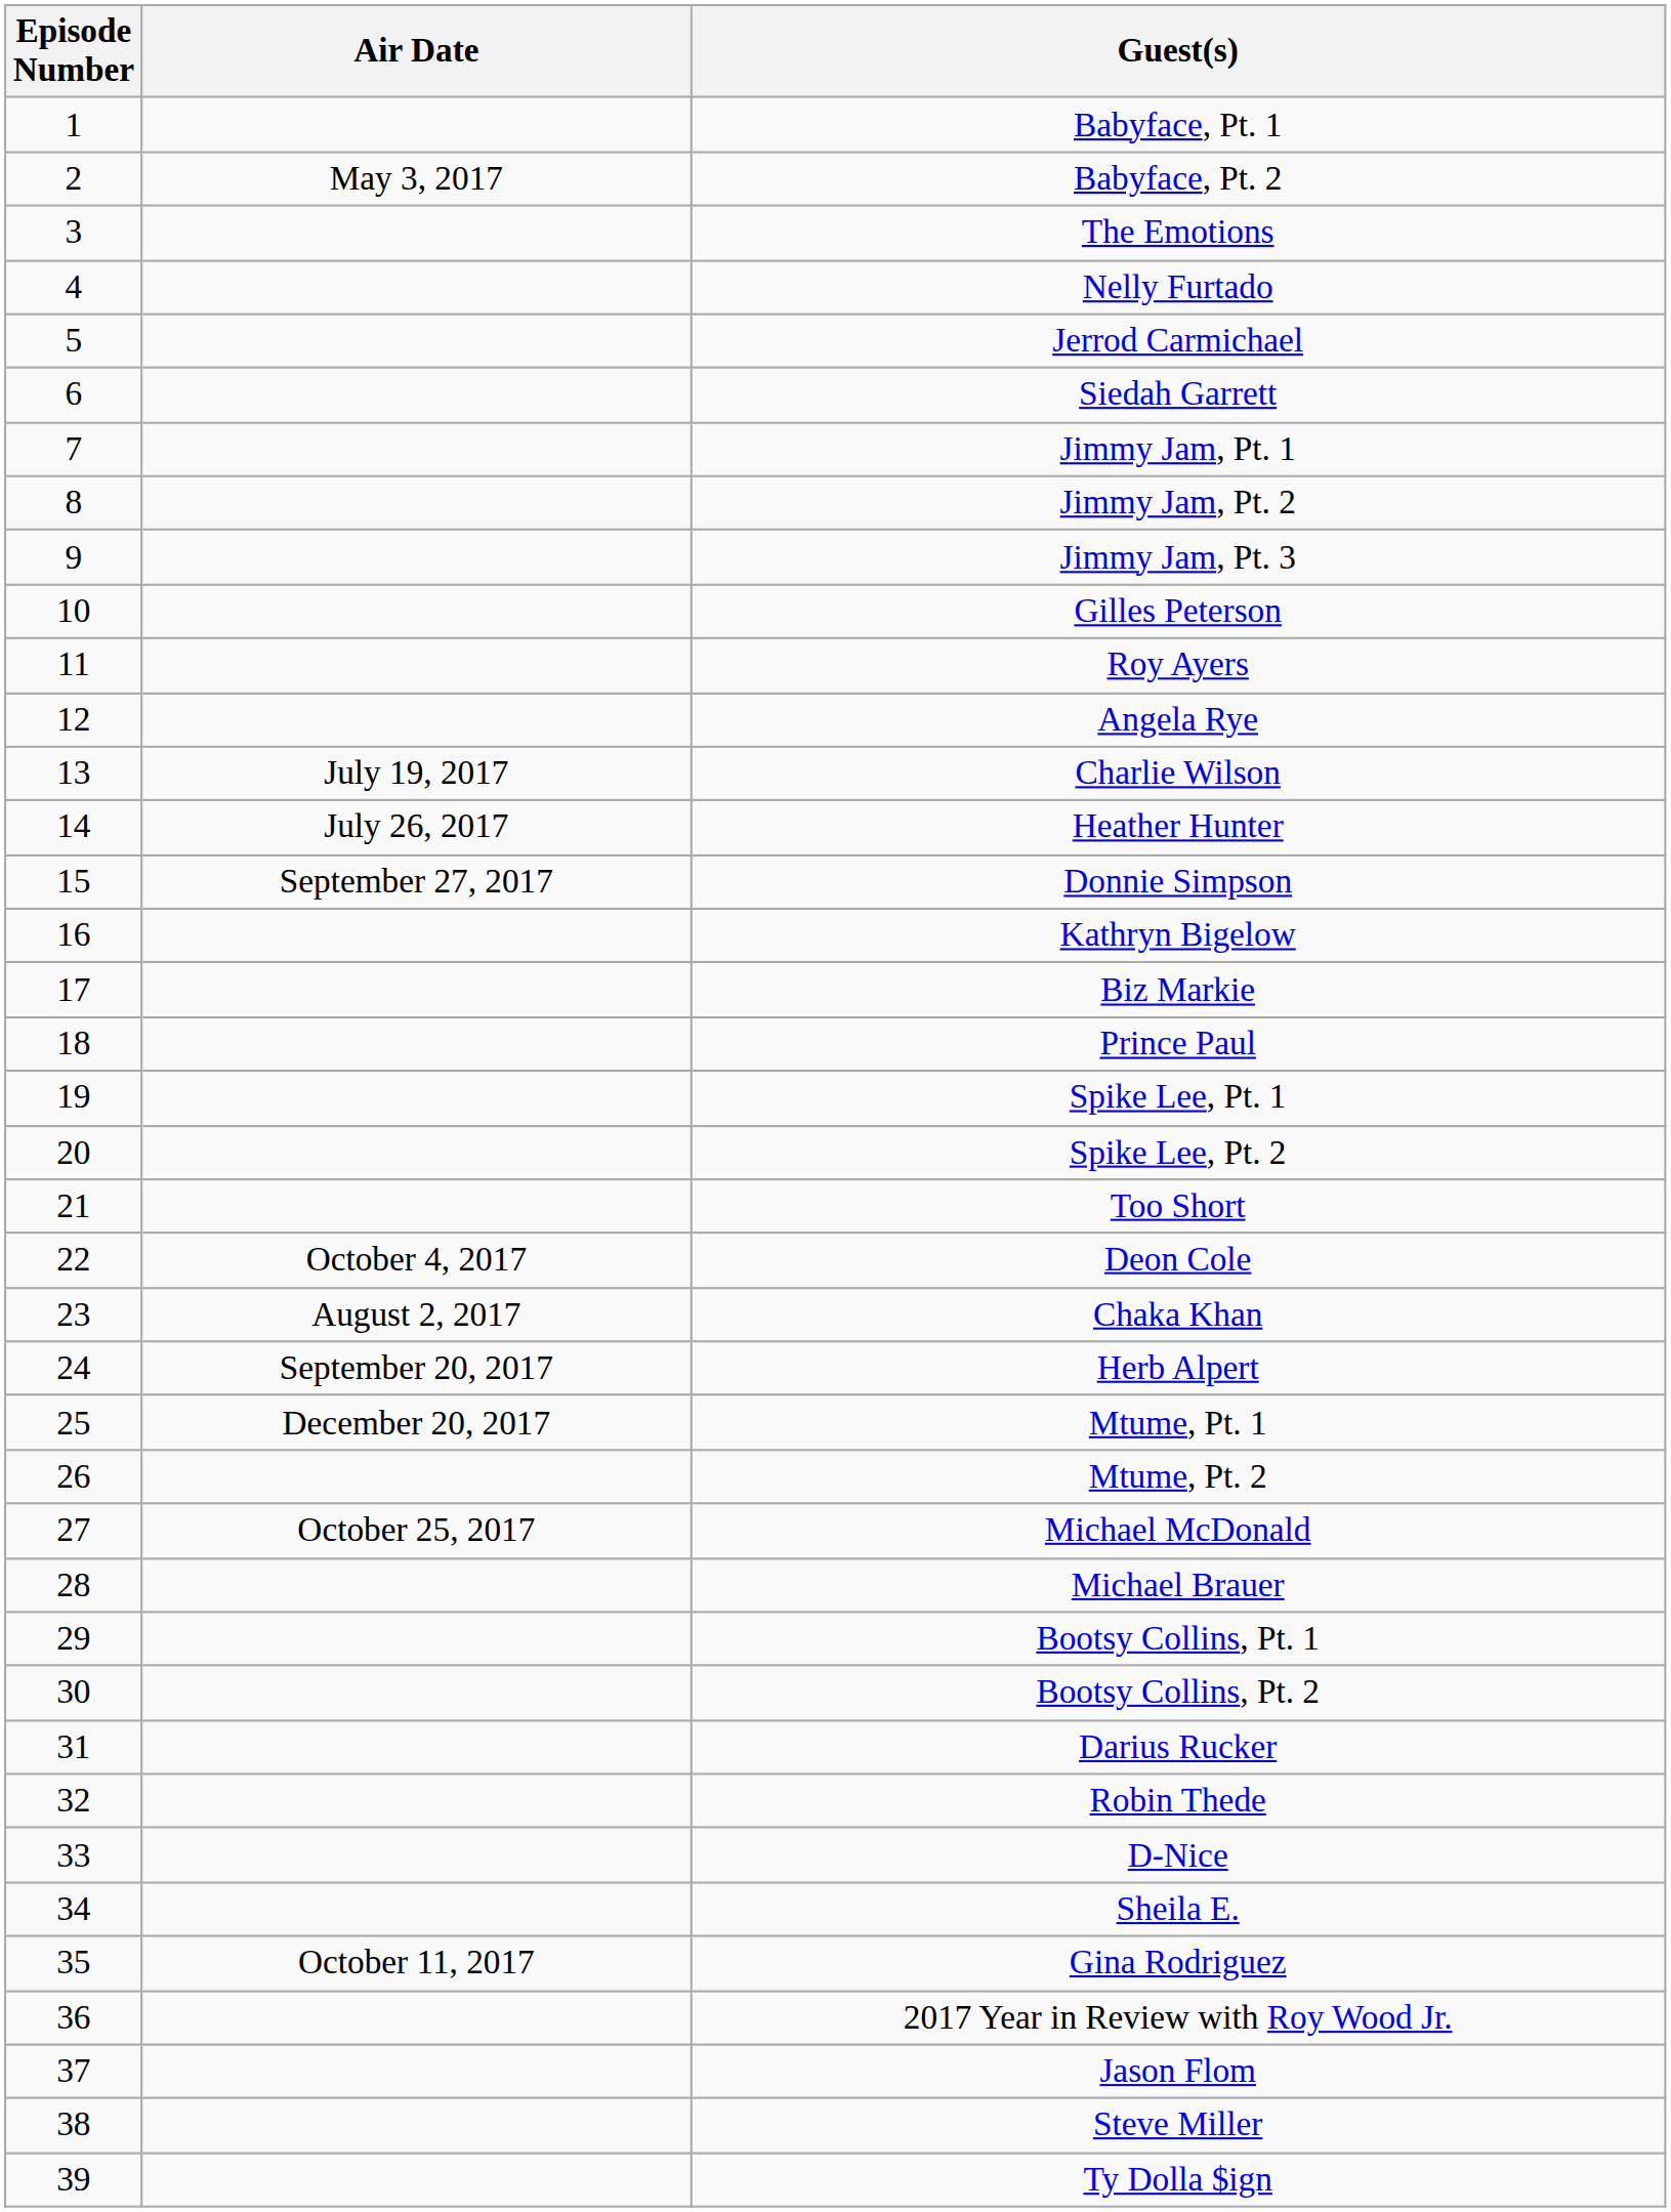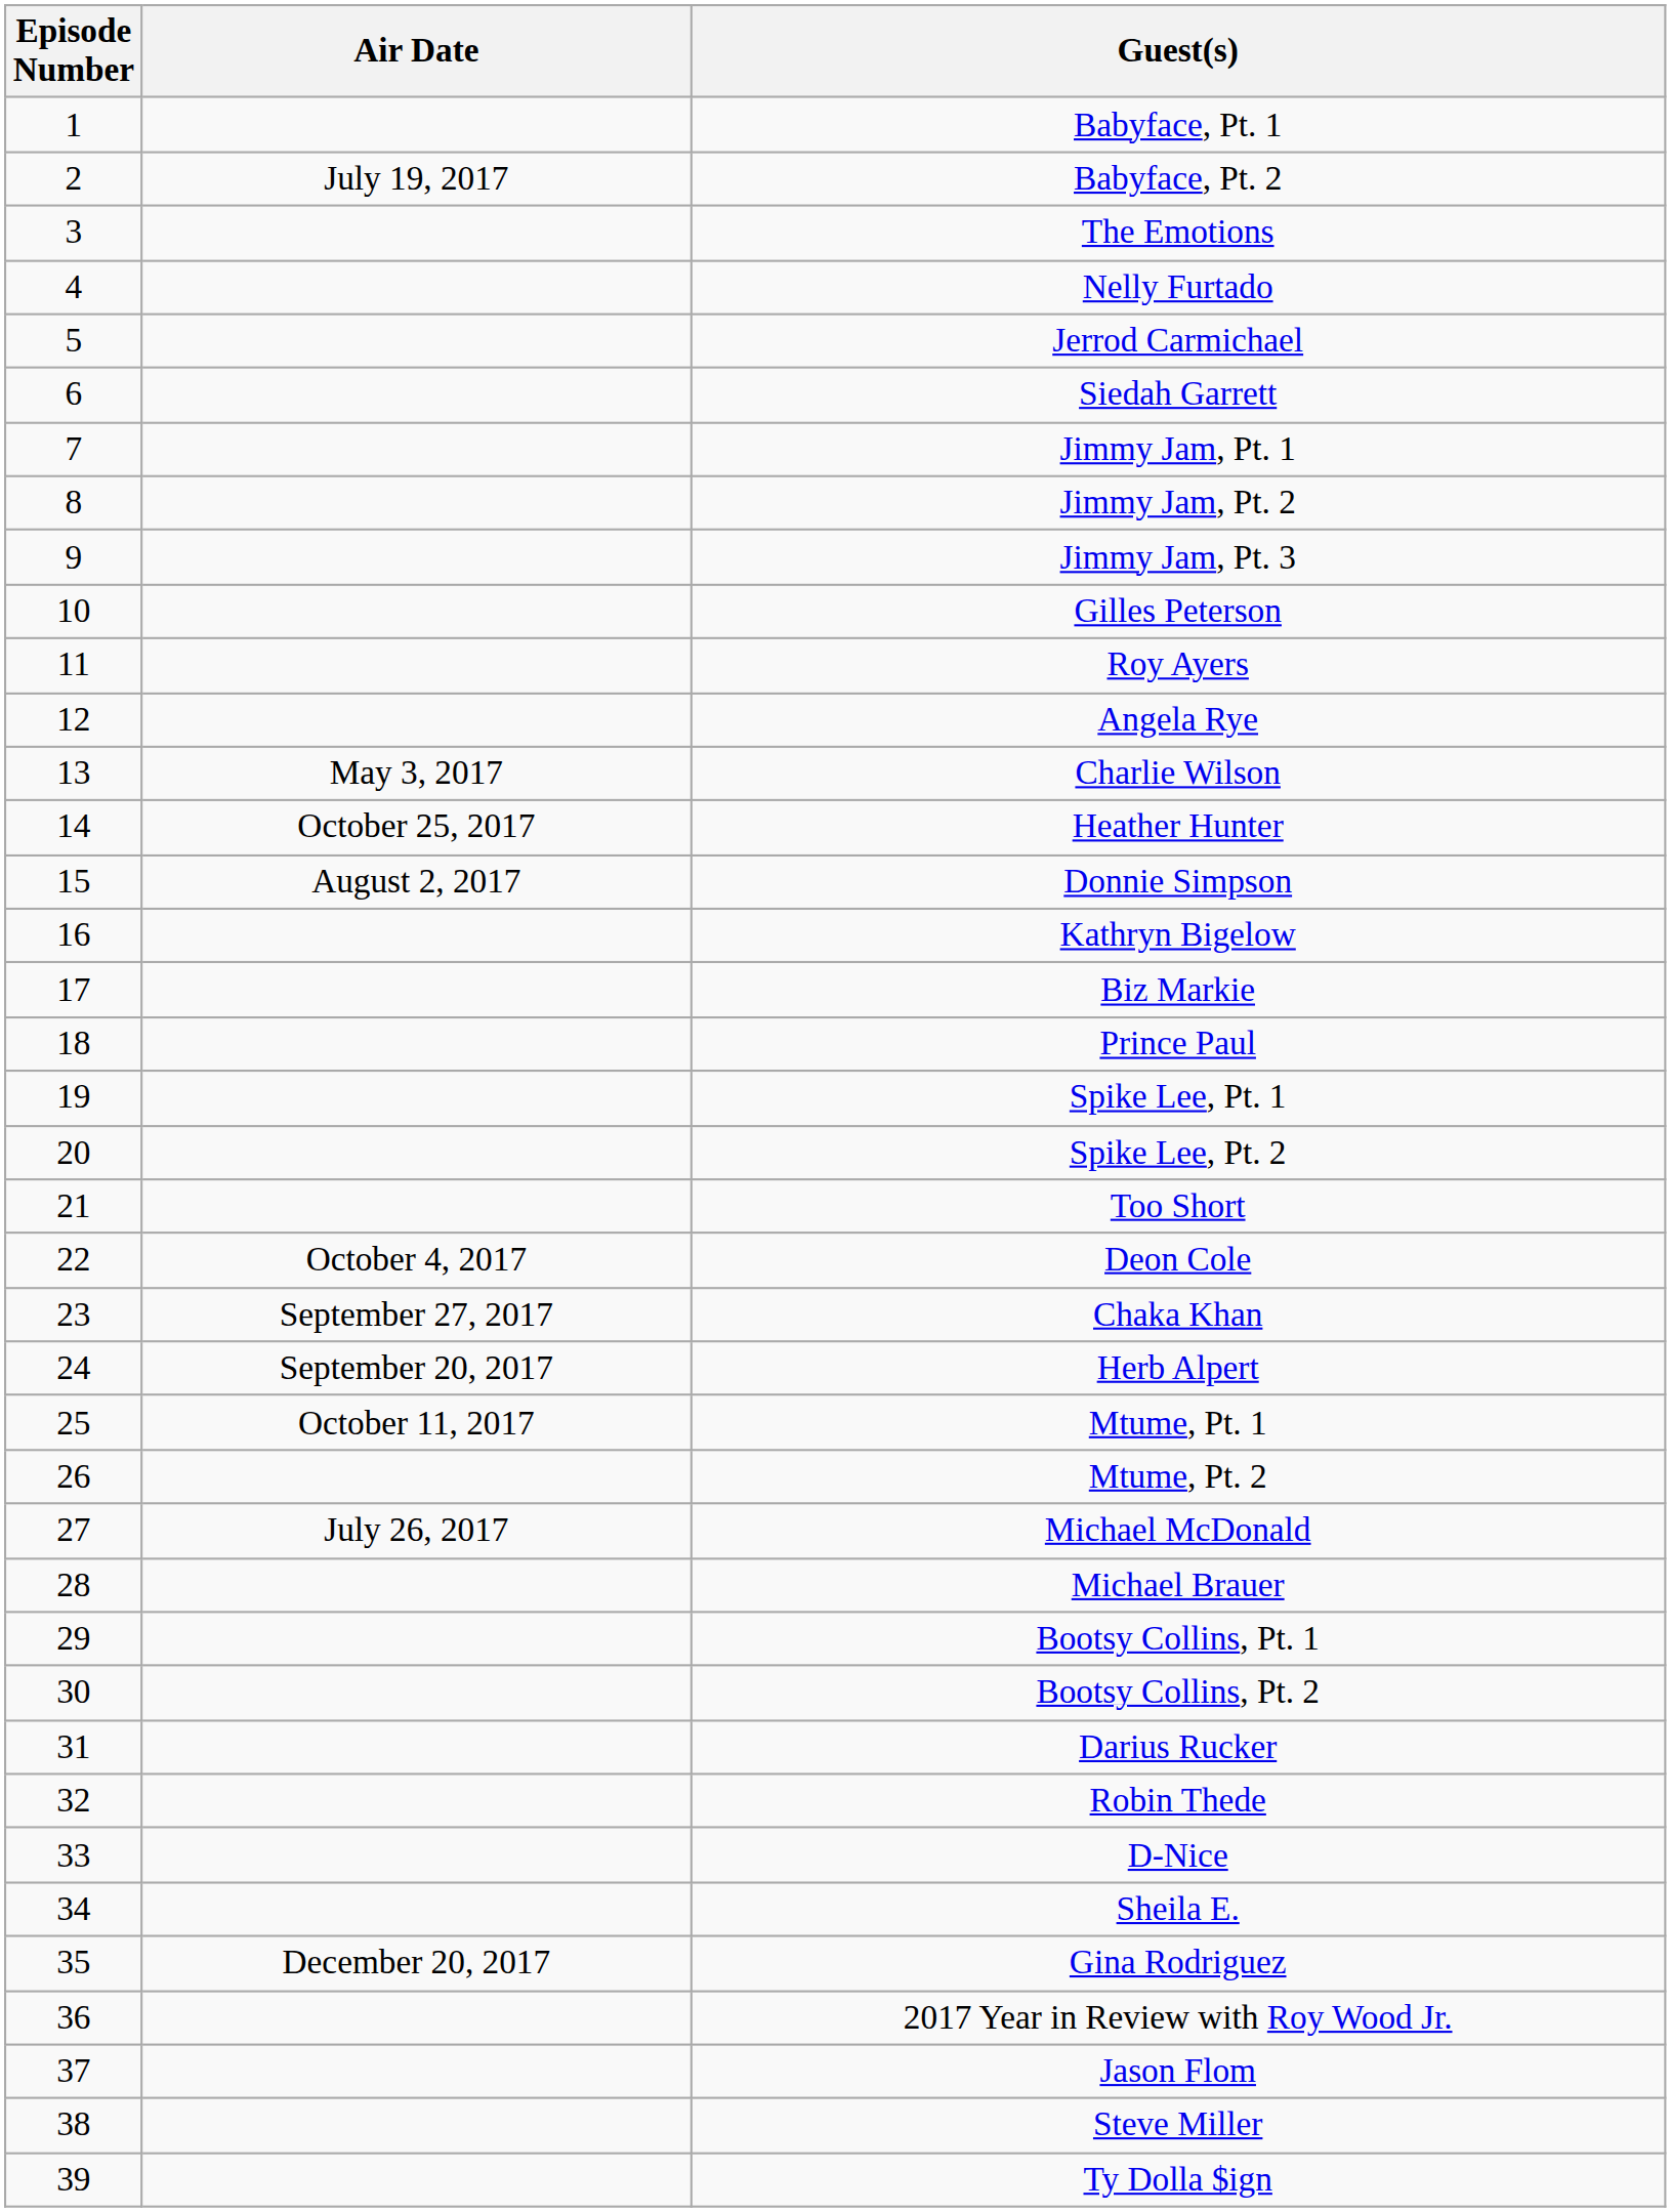Babyface, Pt. 2 | Air Date: May 3, 2017 -> July 19, 2017
Charlie Wilson | Air Date: July 19, 2017 -> May 3, 2017
Heather Hunter | Air Date: July 26, 2017 -> October 25, 2017
Donnie Simpson | Air Date: September 27, 2017 -> August 2, 2017
Chaka Khan | Air Date: August 2, 2017 -> September 27, 2017
Mtume, Pt. 1 | Air Date: December 20, 2017 -> October 11, 2017
Michael McDonald | Air Date: October 25, 2017 -> July 26, 2017
Gina Rodriguez | Air Date: October 11, 2017 -> December 20, 2017
